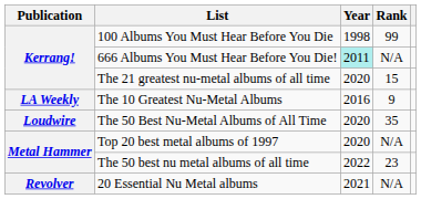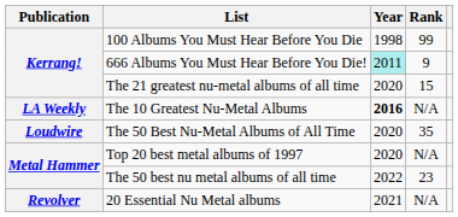666 Albums You Must Hear Before You Die! | Rank: N/A -> 9
The 10 Greatest Nu-Metal Albums | Year: normal -> bold
The 10 Greatest Nu-Metal Albums | Rank: 9 -> N/A
